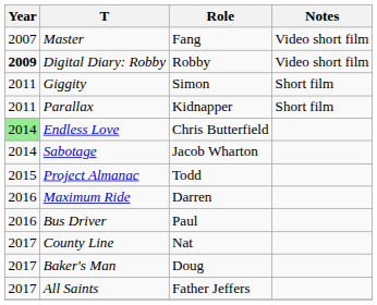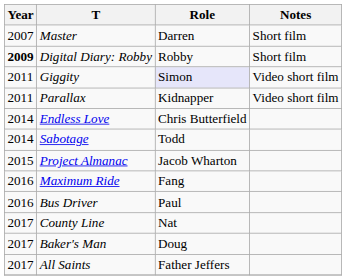Master | Role: Fang -> Darren
Master | Notes: Video short film -> Short film
Digital Diary: Robby | Notes: Video short film -> Short film
Giggity | Role: no background -> lavender background
Giggity | Notes: Short film -> Video short film
Parallax | Notes: Short film -> Video short film
Endless Love | Year: lightgreen background -> no background
Sabotage | Role: Jacob Wharton -> Todd
Project Almanac | Role: Todd -> Jacob Wharton
Maximum Ride | Role: Darren -> Fang
